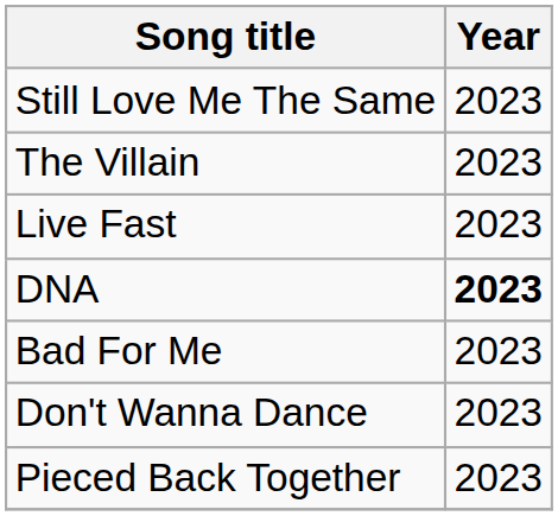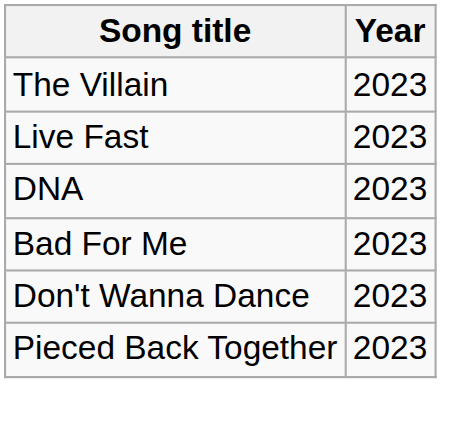- row: Still Love Me The Same | 2023
DNA | Year: bold -> normal
